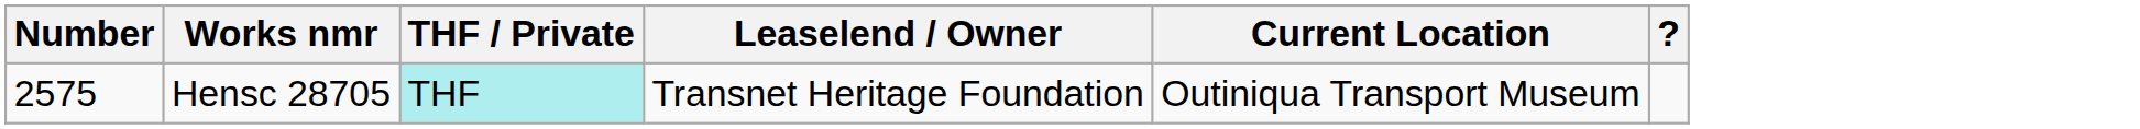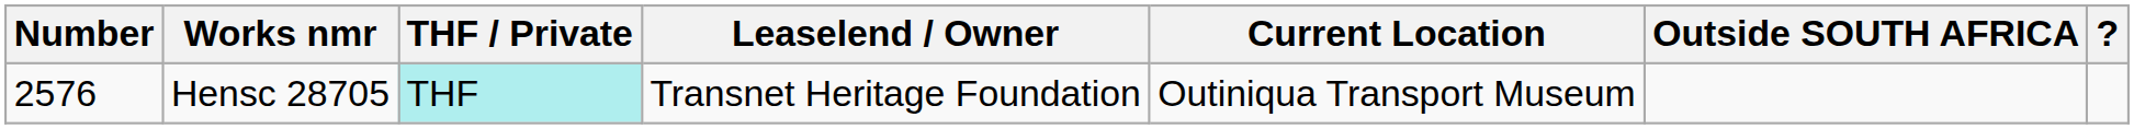+ column: Outside SOUTH AFRICA
Hensc 28705 | Number: 2575 -> 2576
